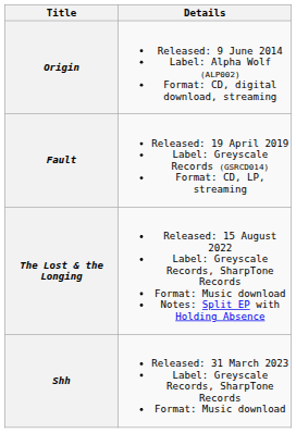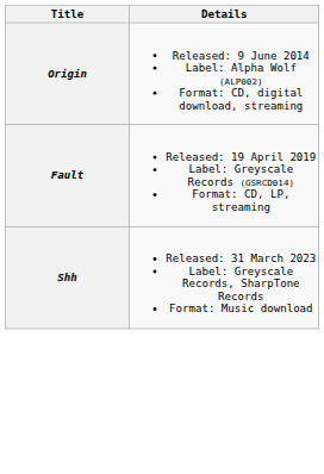- row: The Lost & the Longing | Released: 15 August 2022 Label: Greyscale Records, SharpTone Records Format: Music download Notes: Split EP with Holding Absence
